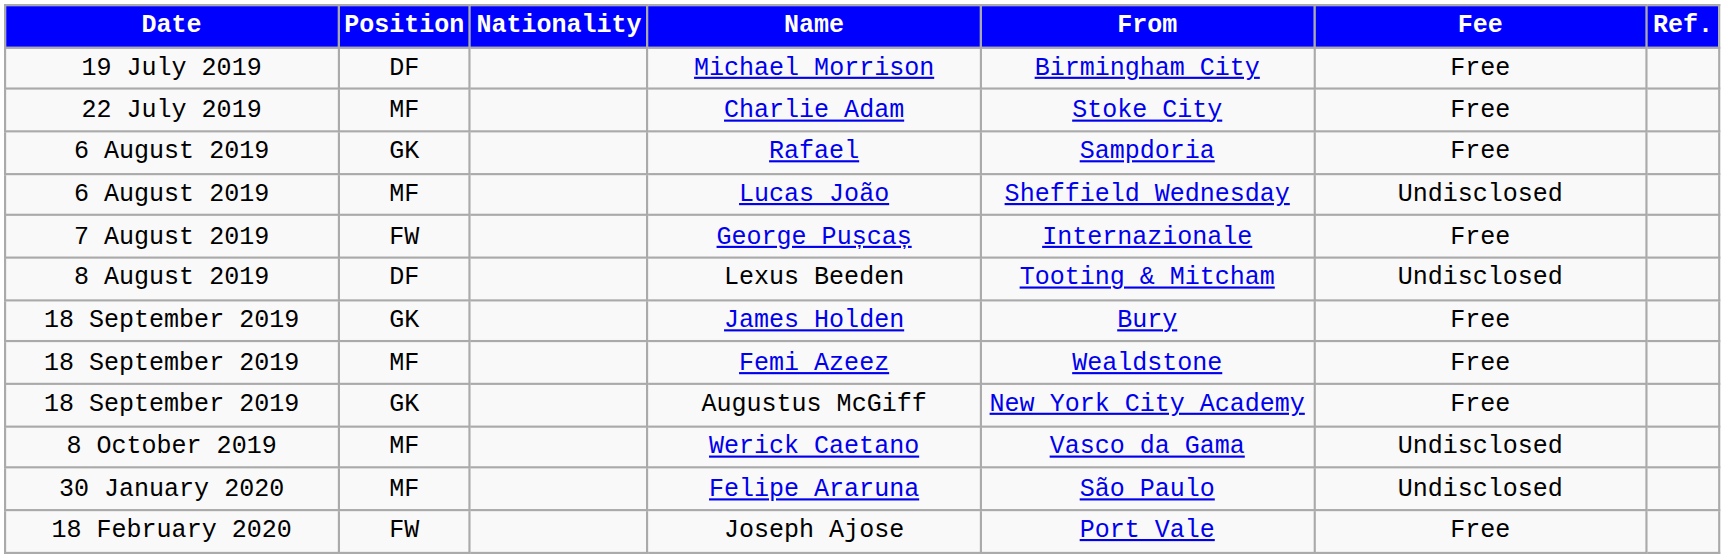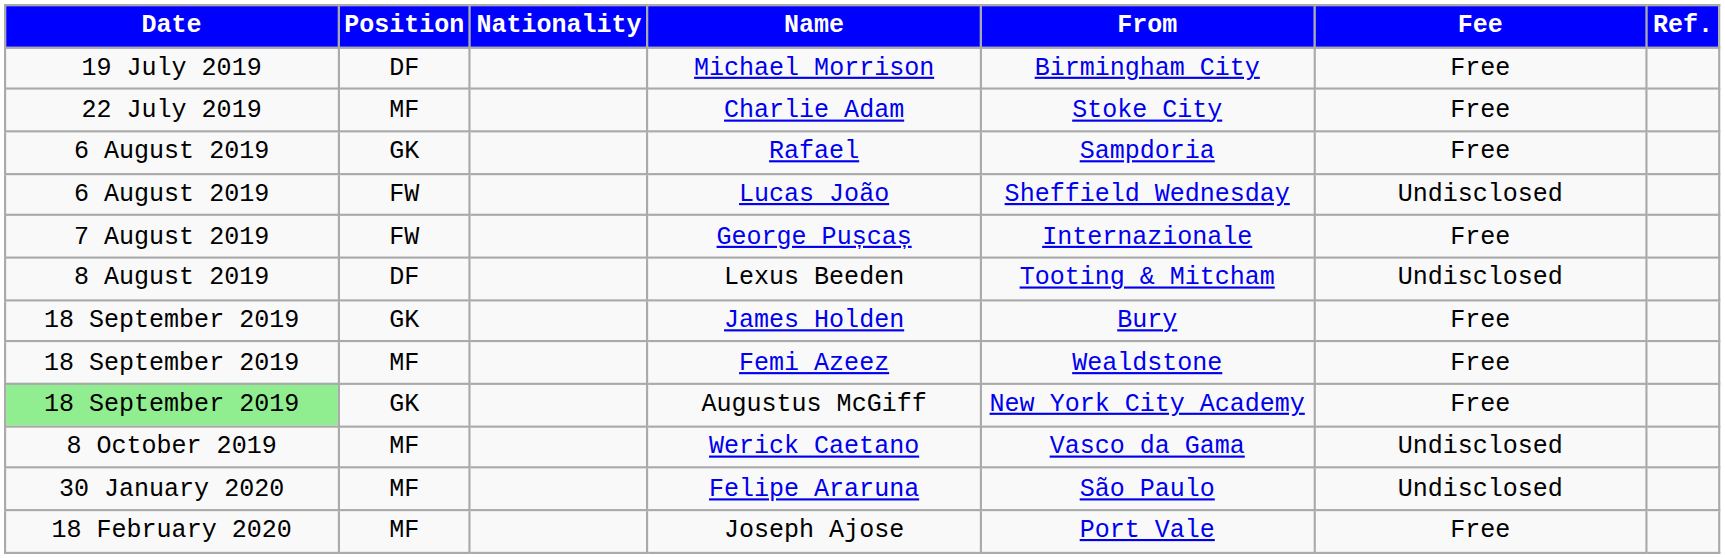Lucas João | Position: MF -> FW
Augustus McGiff | Date: no background -> lightgreen background
Joseph Ajose | Position: FW -> MF
